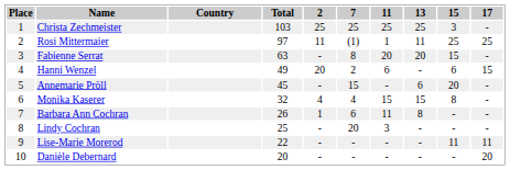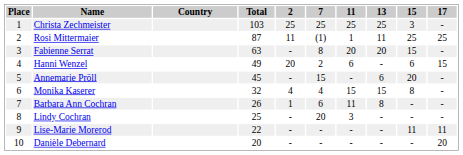Rosi Mittermaier | Total: 97 -> 87
